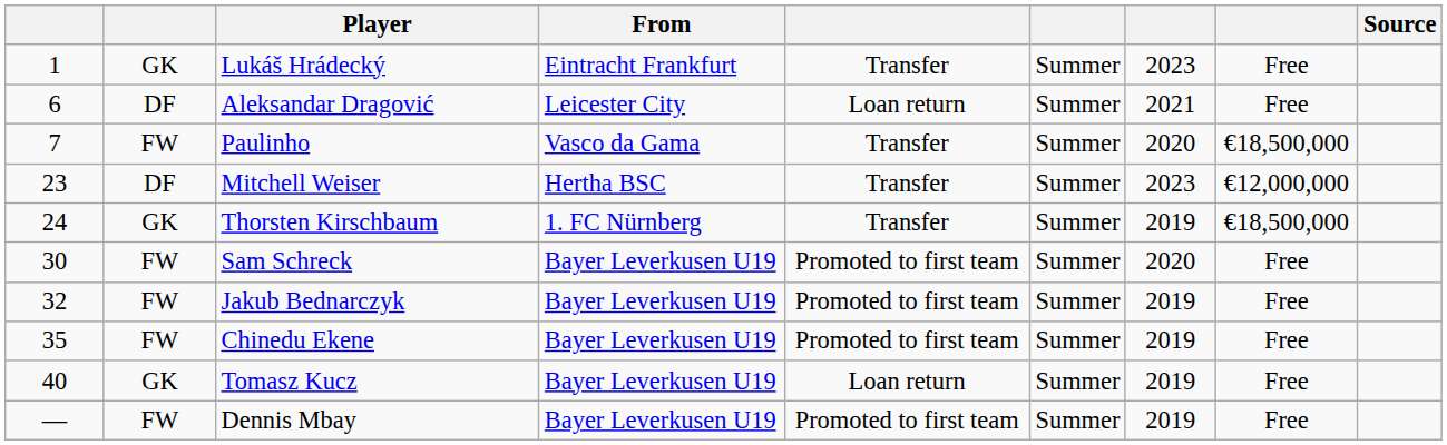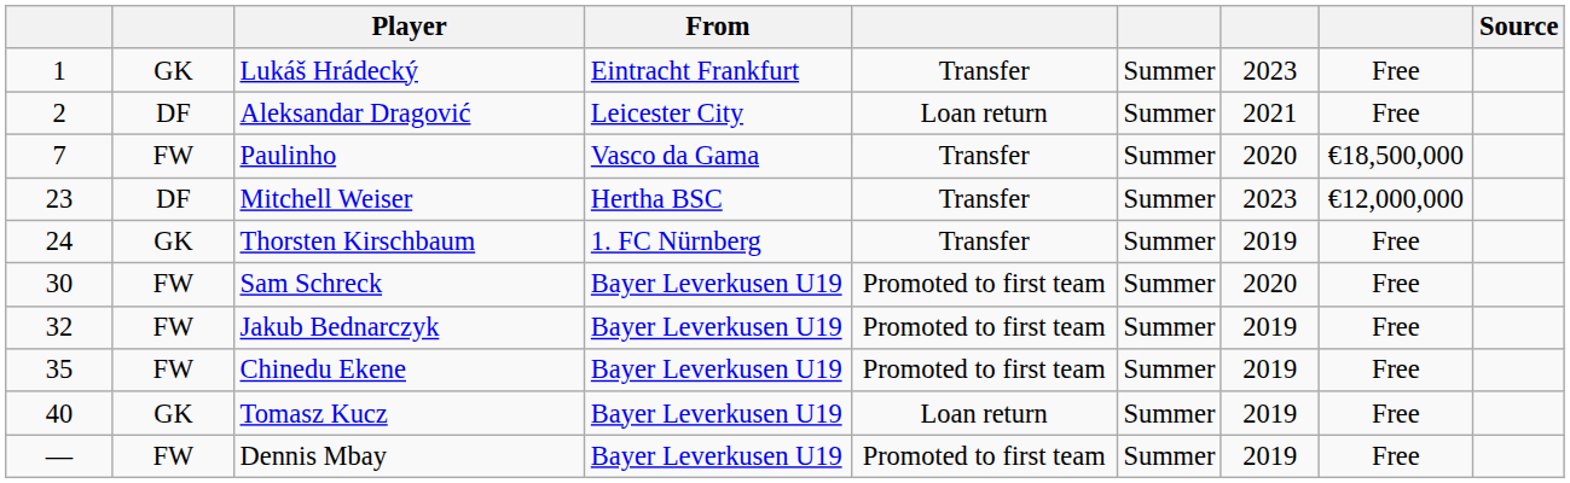Aleksandar Dragović | column 1: 6 -> 2
Thorsten Kirschbaum | column 8: €18,500,000 -> Free
